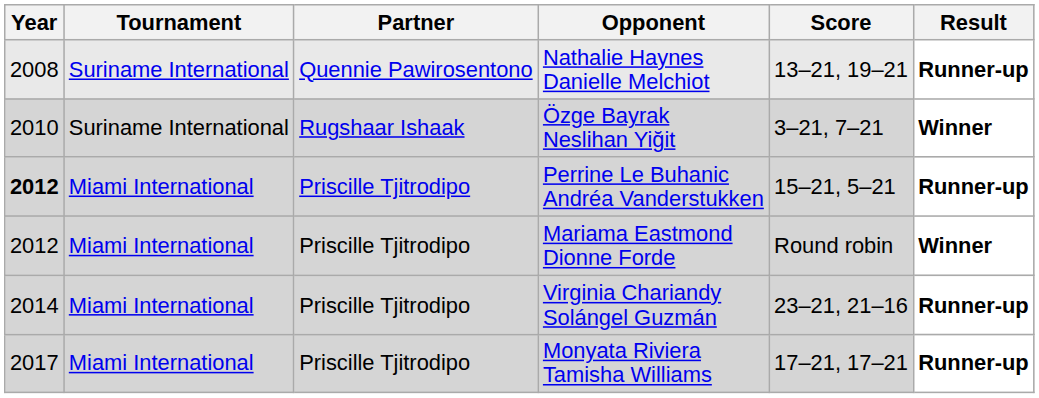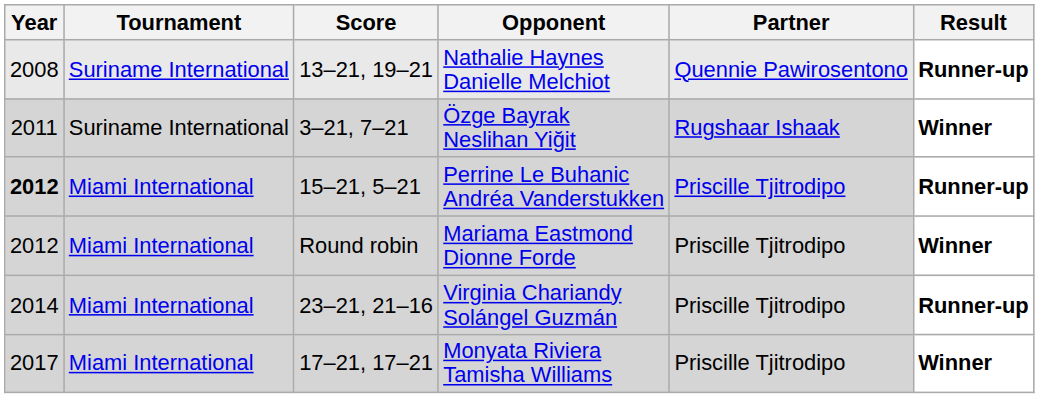columns swapped: Partner <-> Score
Özge Bayrak Neslihan Yiğit | Year: 2010 -> 2011
Monyata Riviera Tamisha Williams | Result: Runner-up -> Winner
